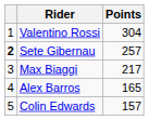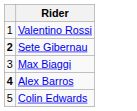- column: Points | 304 | 257 | 217 | 165 | 157
Alex Barros | column 1: normal -> bold
